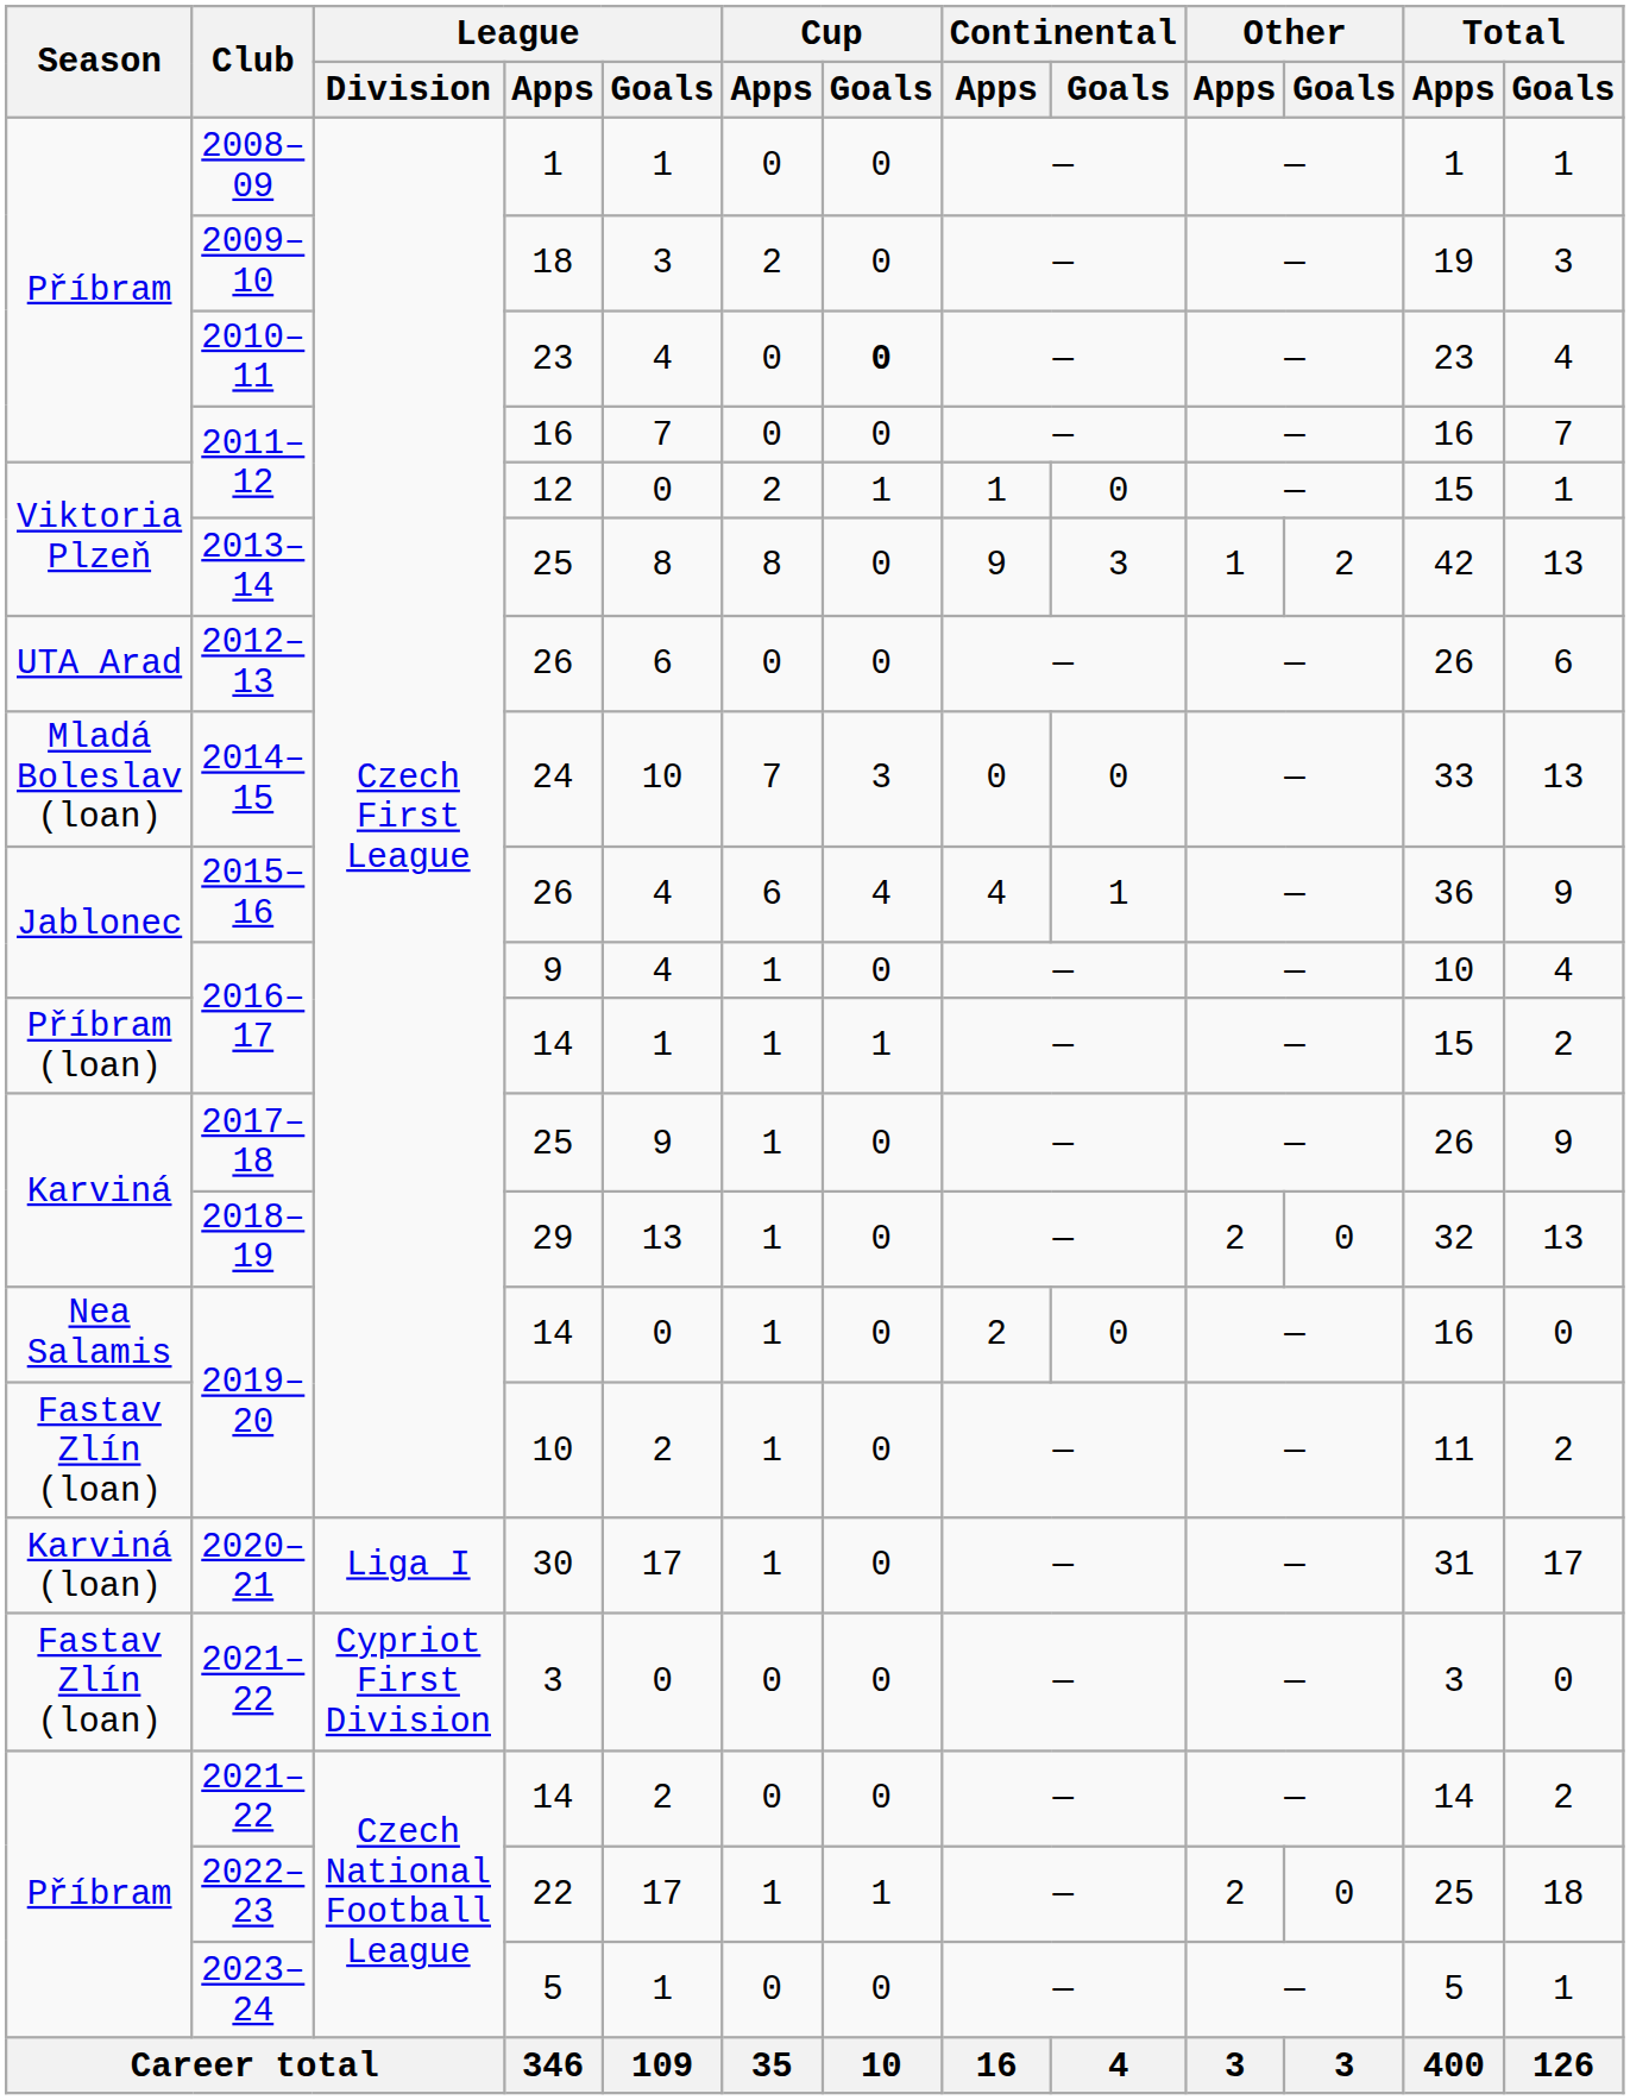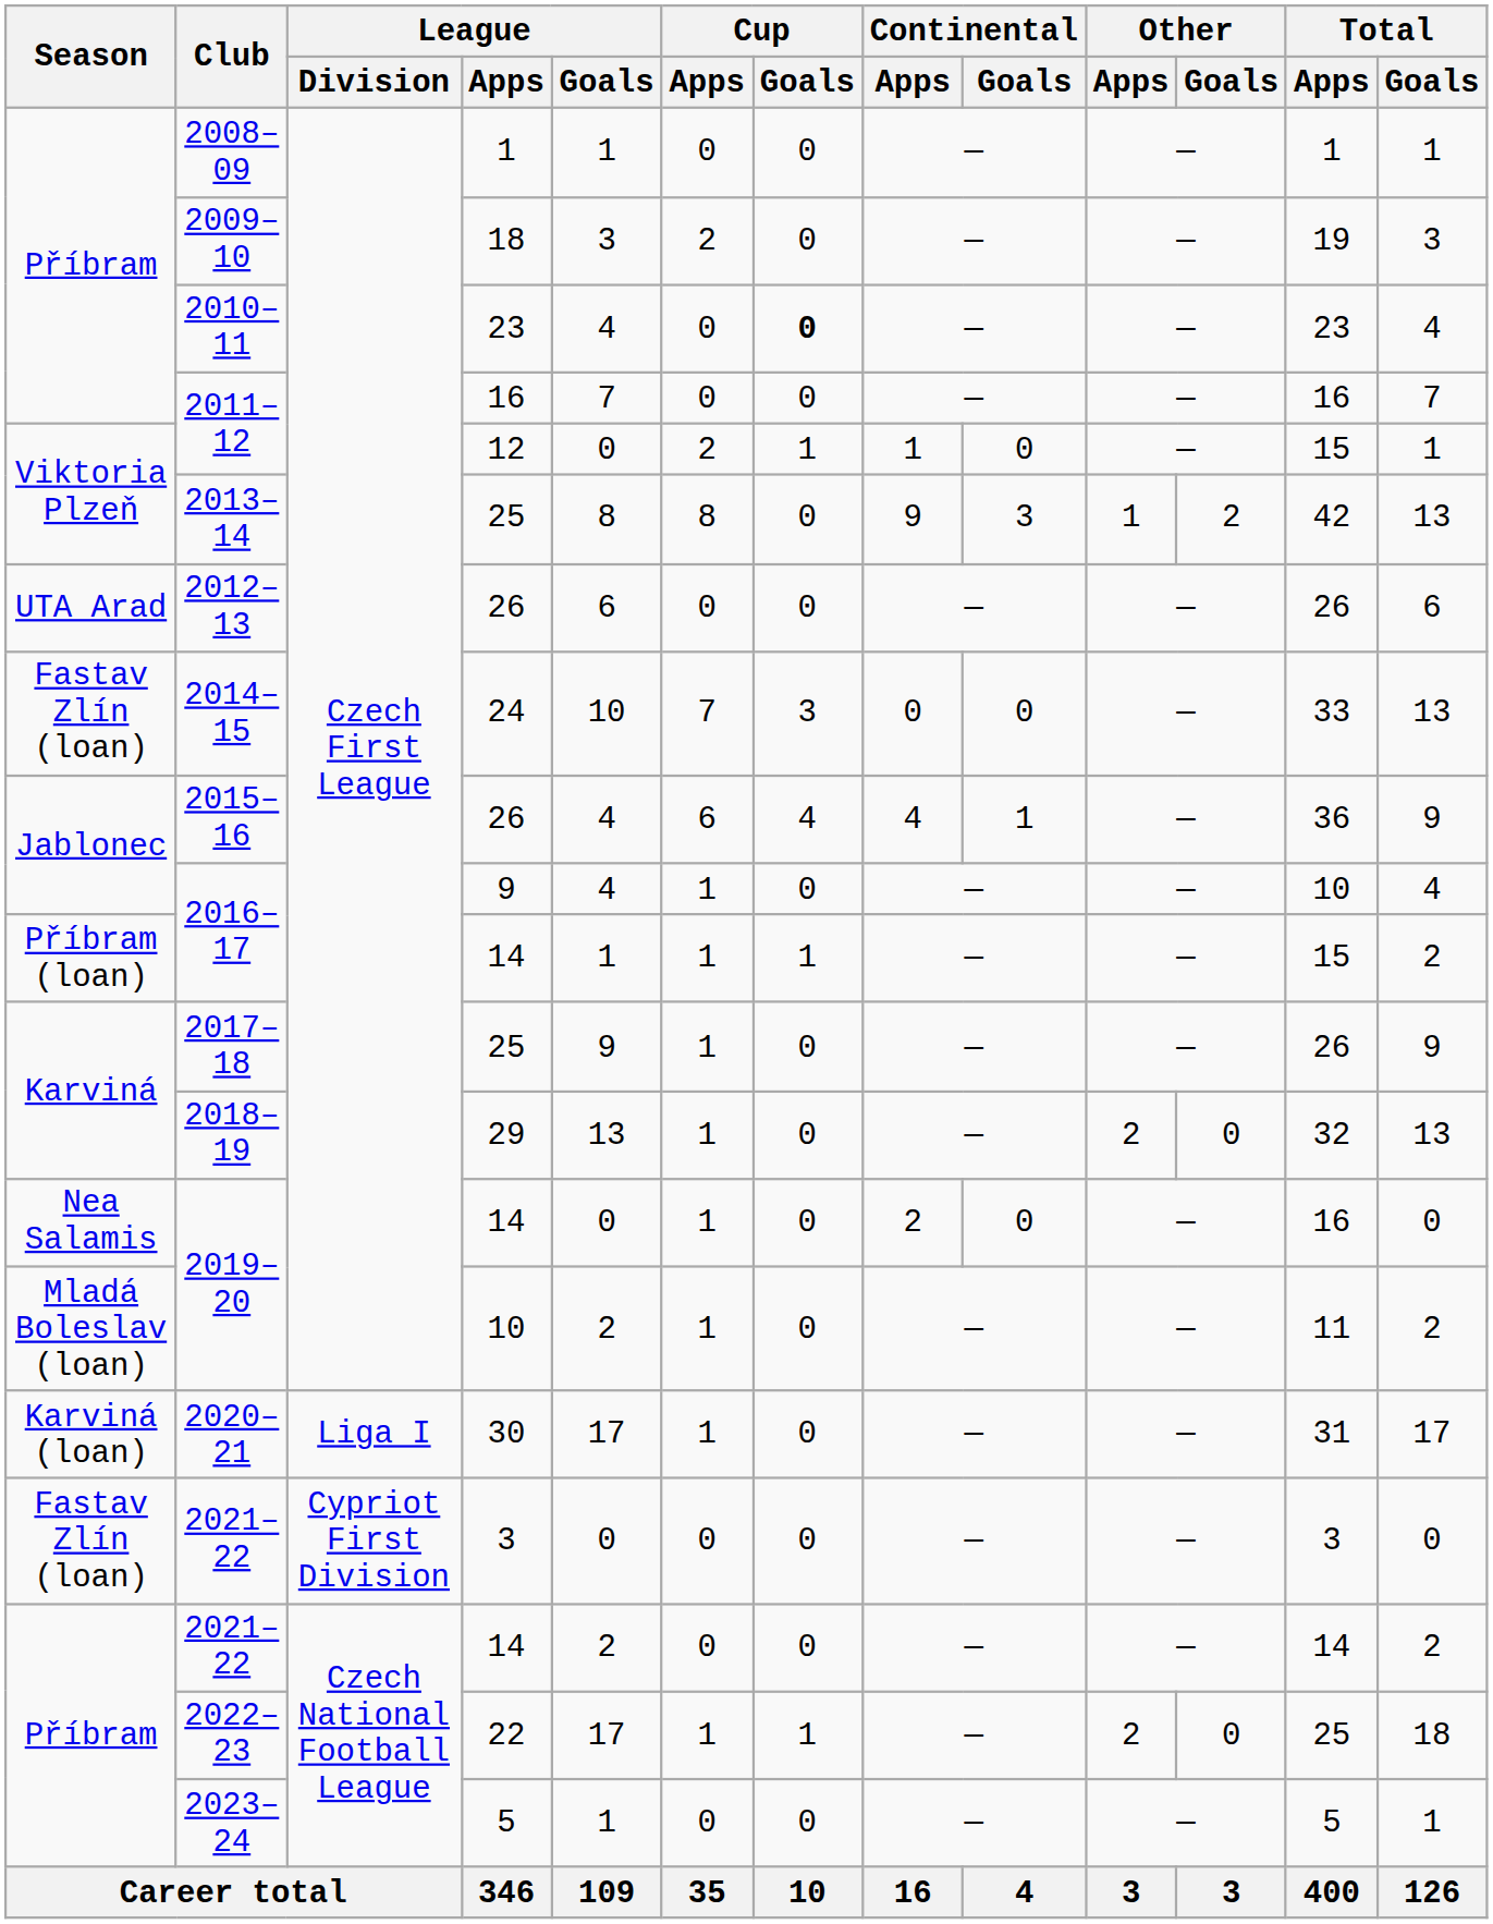2014–15 | Season: Mladá Boleslav (loan) -> Fastav Zlín (loan)
2019–20 / 10 | Season: Fastav Zlín (loan) -> Mladá Boleslav (loan)
